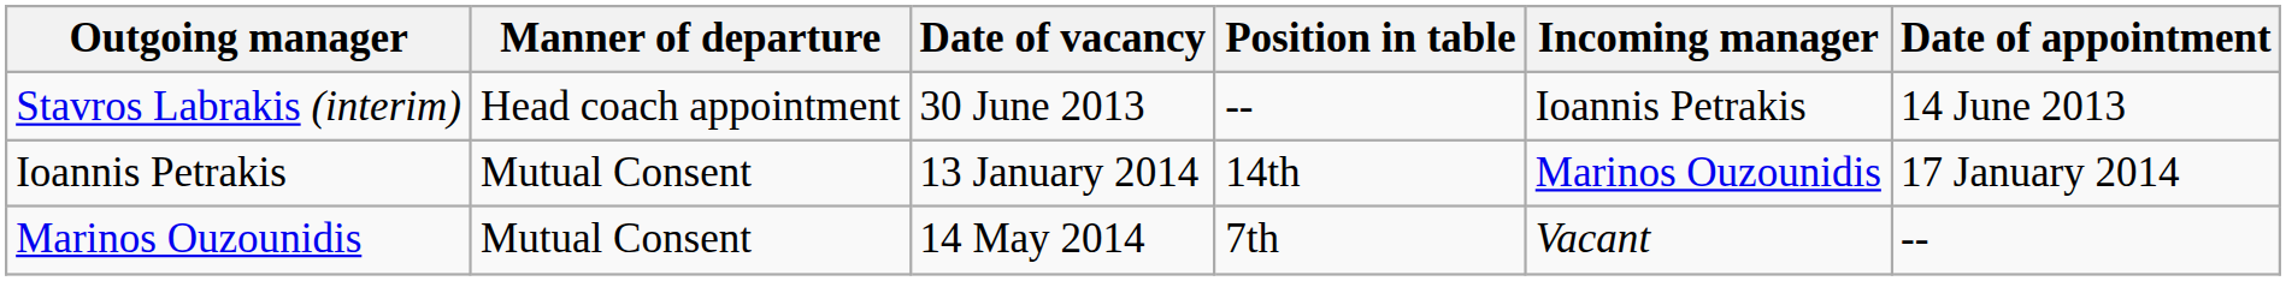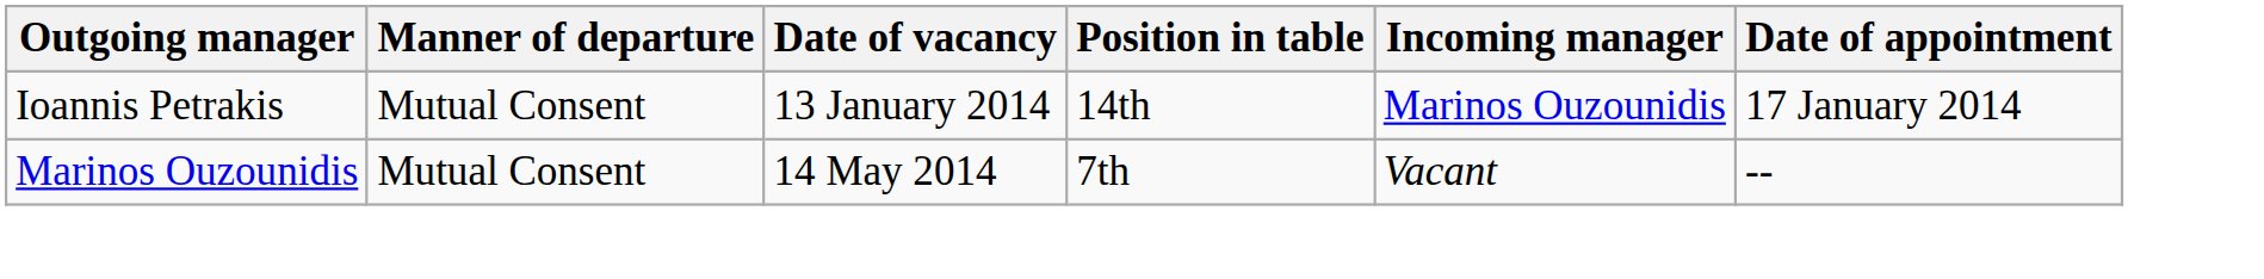- row: Stavros Labrakis (interim) | Head coach appointment | 30 June 2013 | -- | Ioannis Petrakis | 14 June 2013
